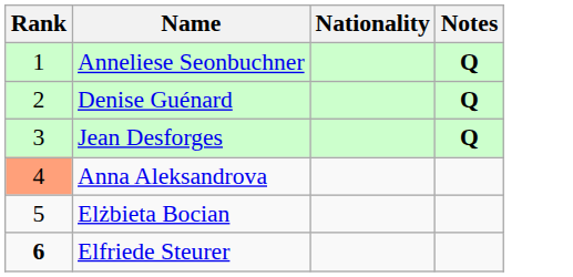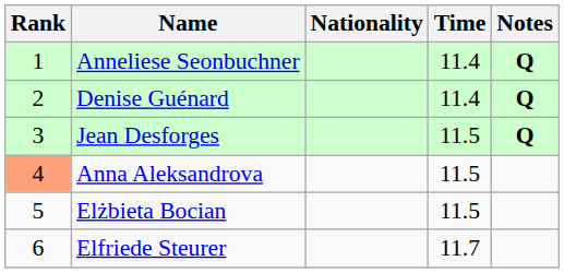+ column: Time | 11.4 | 11.4 | 11.5 | 11.5 | 11.5 | 11.7
Elfriede Steurer | Rank: bold -> normal
